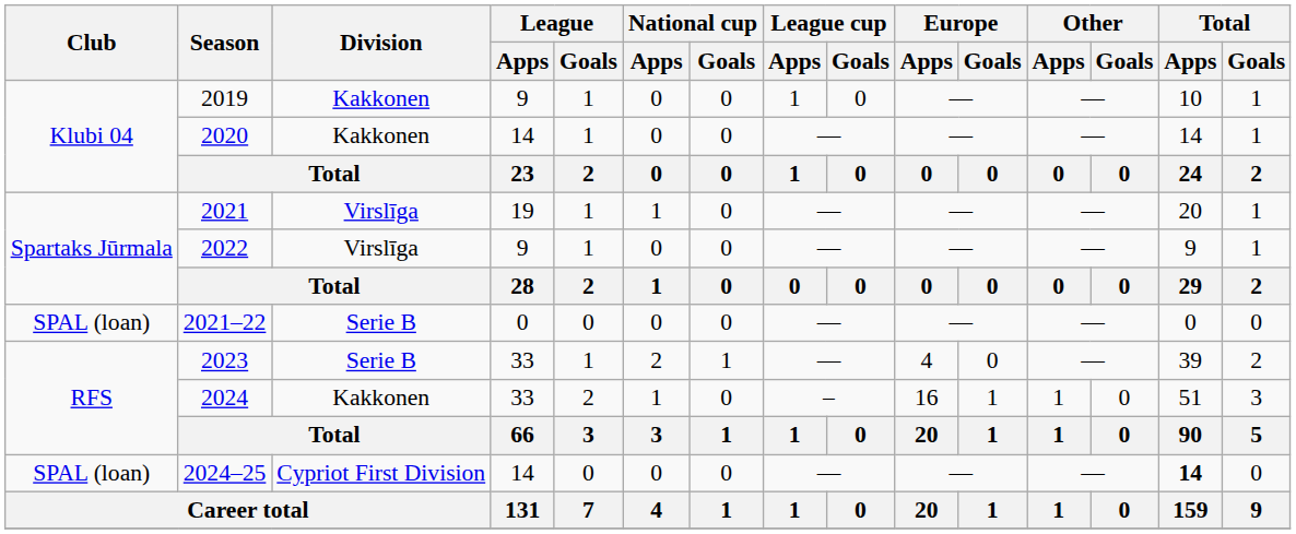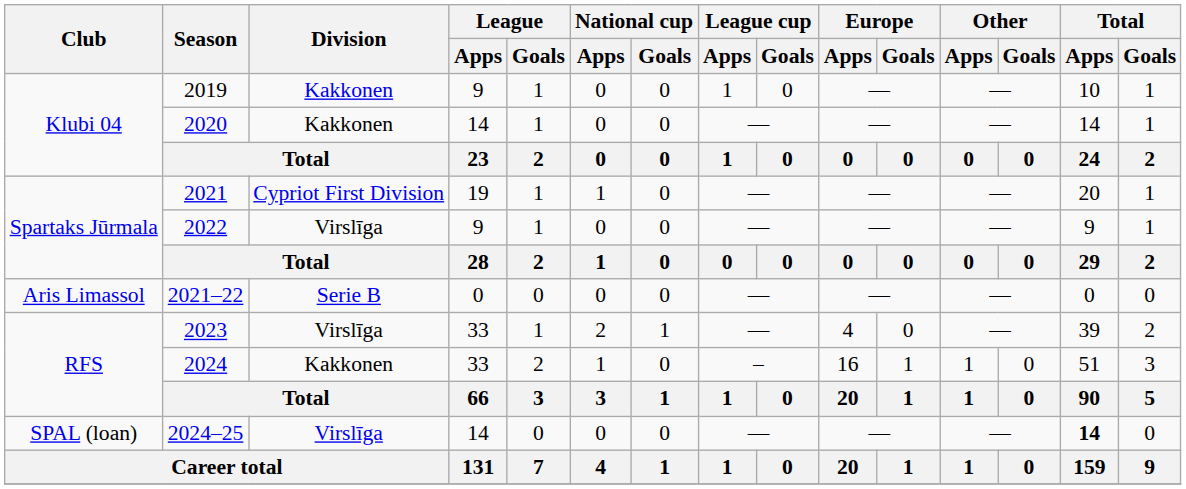2021 | Division: Virslīga -> Cypriot First Division
2021–22 | Club: SPAL (loan) -> Aris Limassol
2023 | Division: Serie B -> Virslīga
2024–25 | Division: Cypriot First Division -> Virslīga
